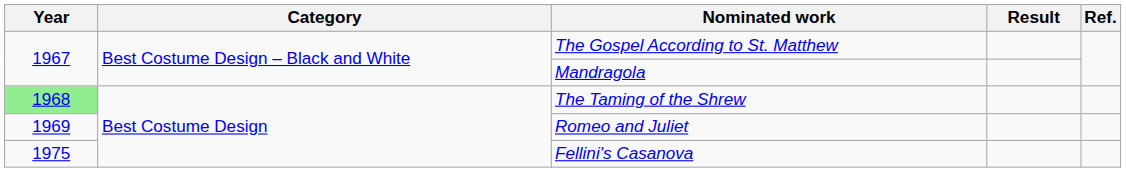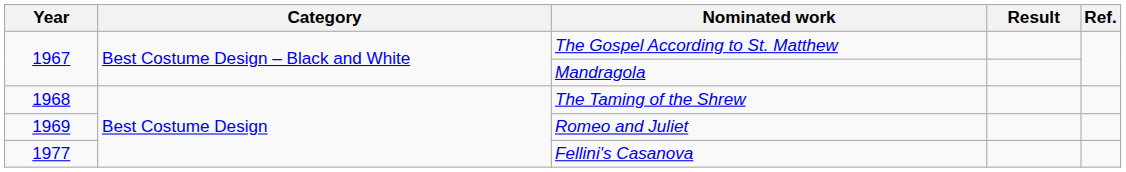The Taming of the Shrew | Year: lightgreen background -> no background
Fellini's Casanova | Year: 1975 -> 1977
